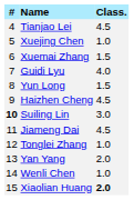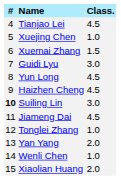Guidi Lyu | Class.: 4.0 -> 3.0
Yun Long | Class.: 1.5 -> 4.5
Xiaolian Huang | Class.: bold -> normal
